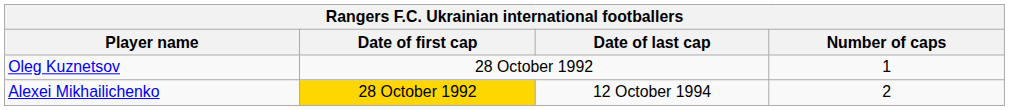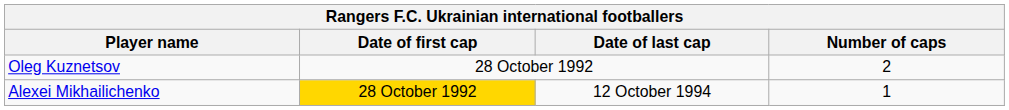Oleg Kuznetsov | Number of caps: 1 -> 2
Alexei Mikhailichenko | Number of caps: 2 -> 1
